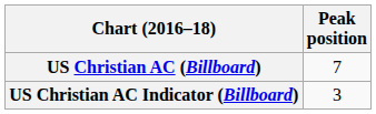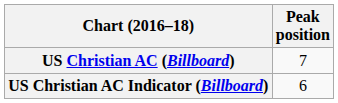US Christian AC Indicator (Billboard) | Peak position: 3 -> 6
